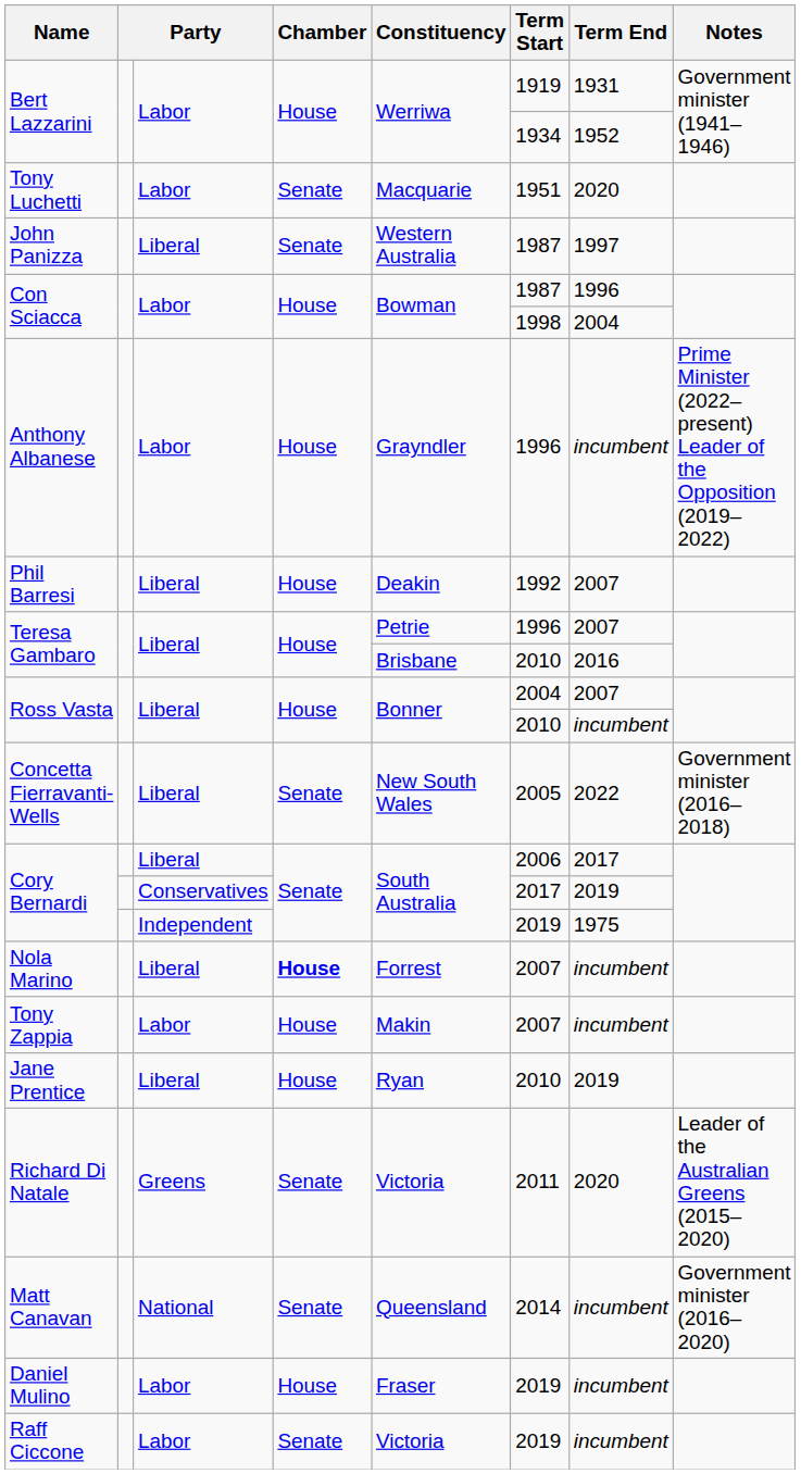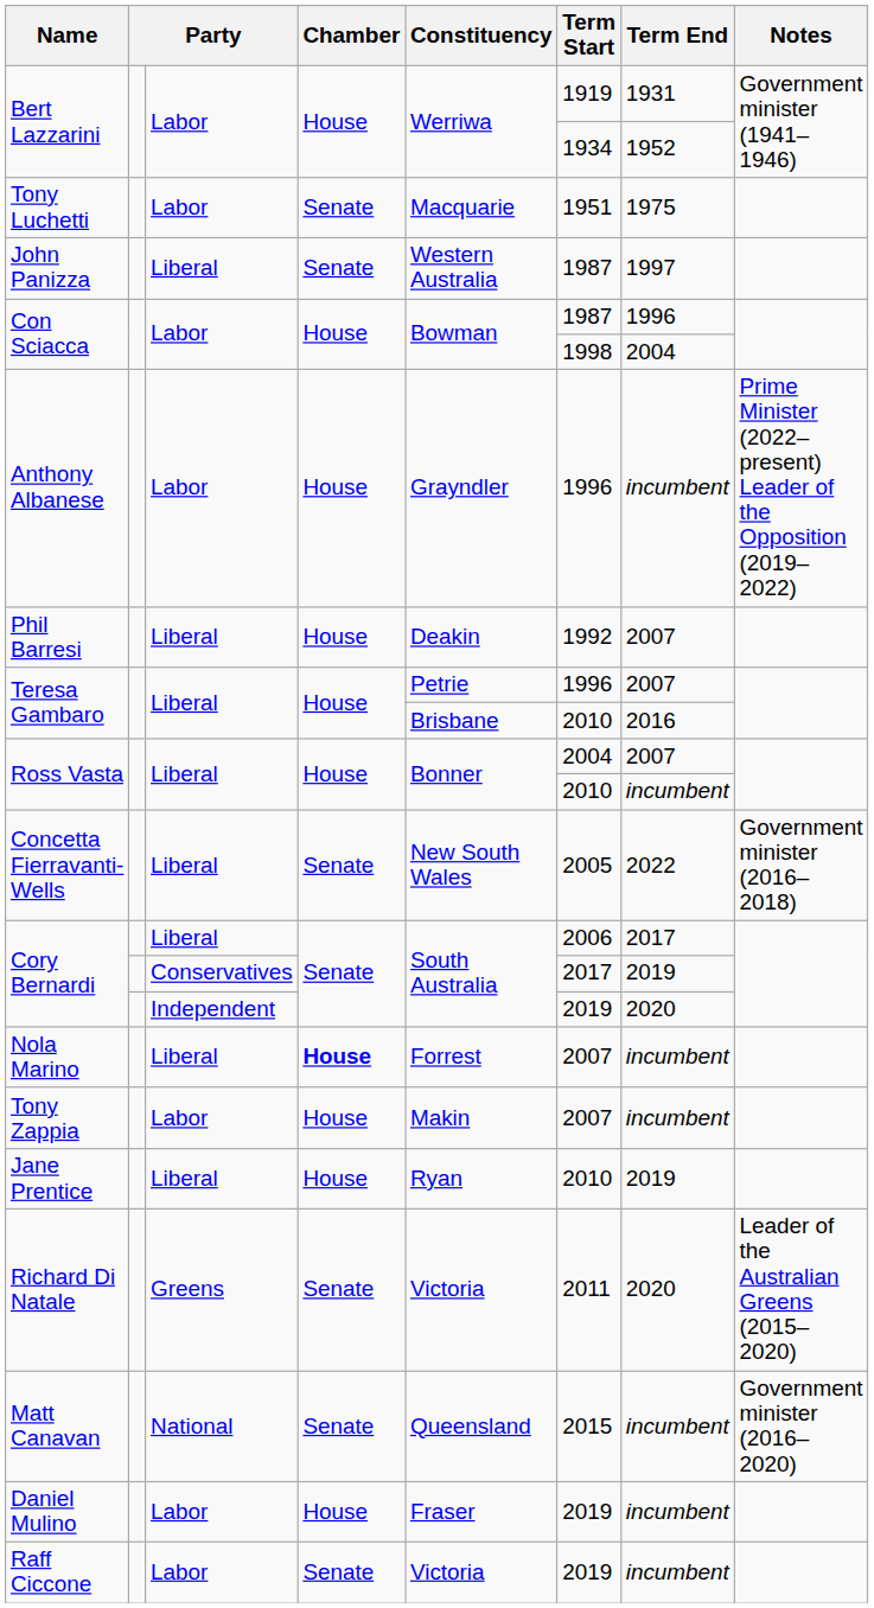Tony Luchetti | Term End: 2020 -> 1975
Cory Bernardi / Independent | Term End: 1975 -> 2020
Matt Canavan | Term Start: 2014 -> 2015
